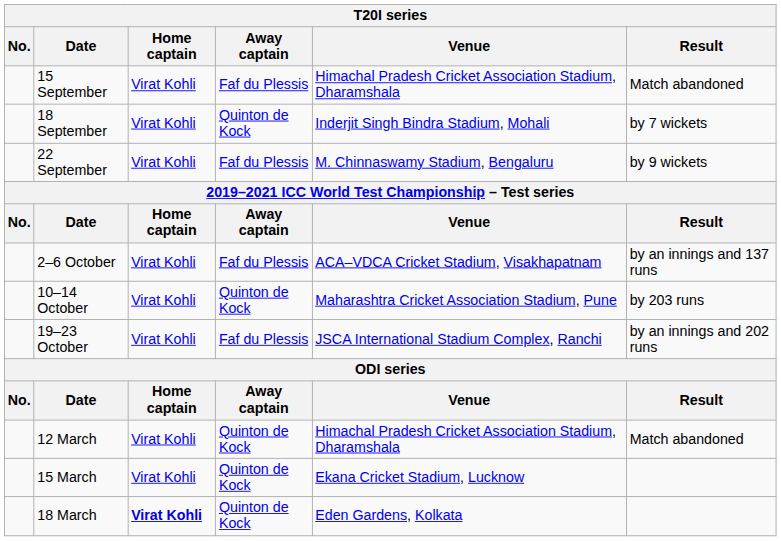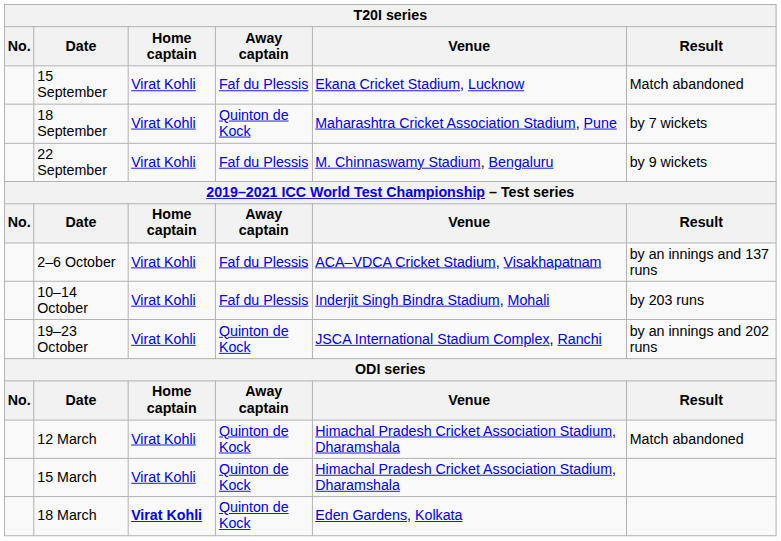15 September | Venue: Himachal Pradesh Cricket Association Stadium, Dharamshala -> Ekana Cricket Stadium, Lucknow
18 September | Venue: Inderjit Singh Bindra Stadium, Mohali -> Maharashtra Cricket Association Stadium, Pune
10–14 October | Away captain: Quinton de Kock -> Faf du Plessis
10–14 October | Venue: Maharashtra Cricket Association Stadium, Pune -> Inderjit Singh Bindra Stadium, Mohali
19–23 October | Away captain: Faf du Plessis -> Quinton de Kock
15 March | Venue: Ekana Cricket Stadium, Lucknow -> Himachal Pradesh Cricket Association Stadium, Dharamshala
